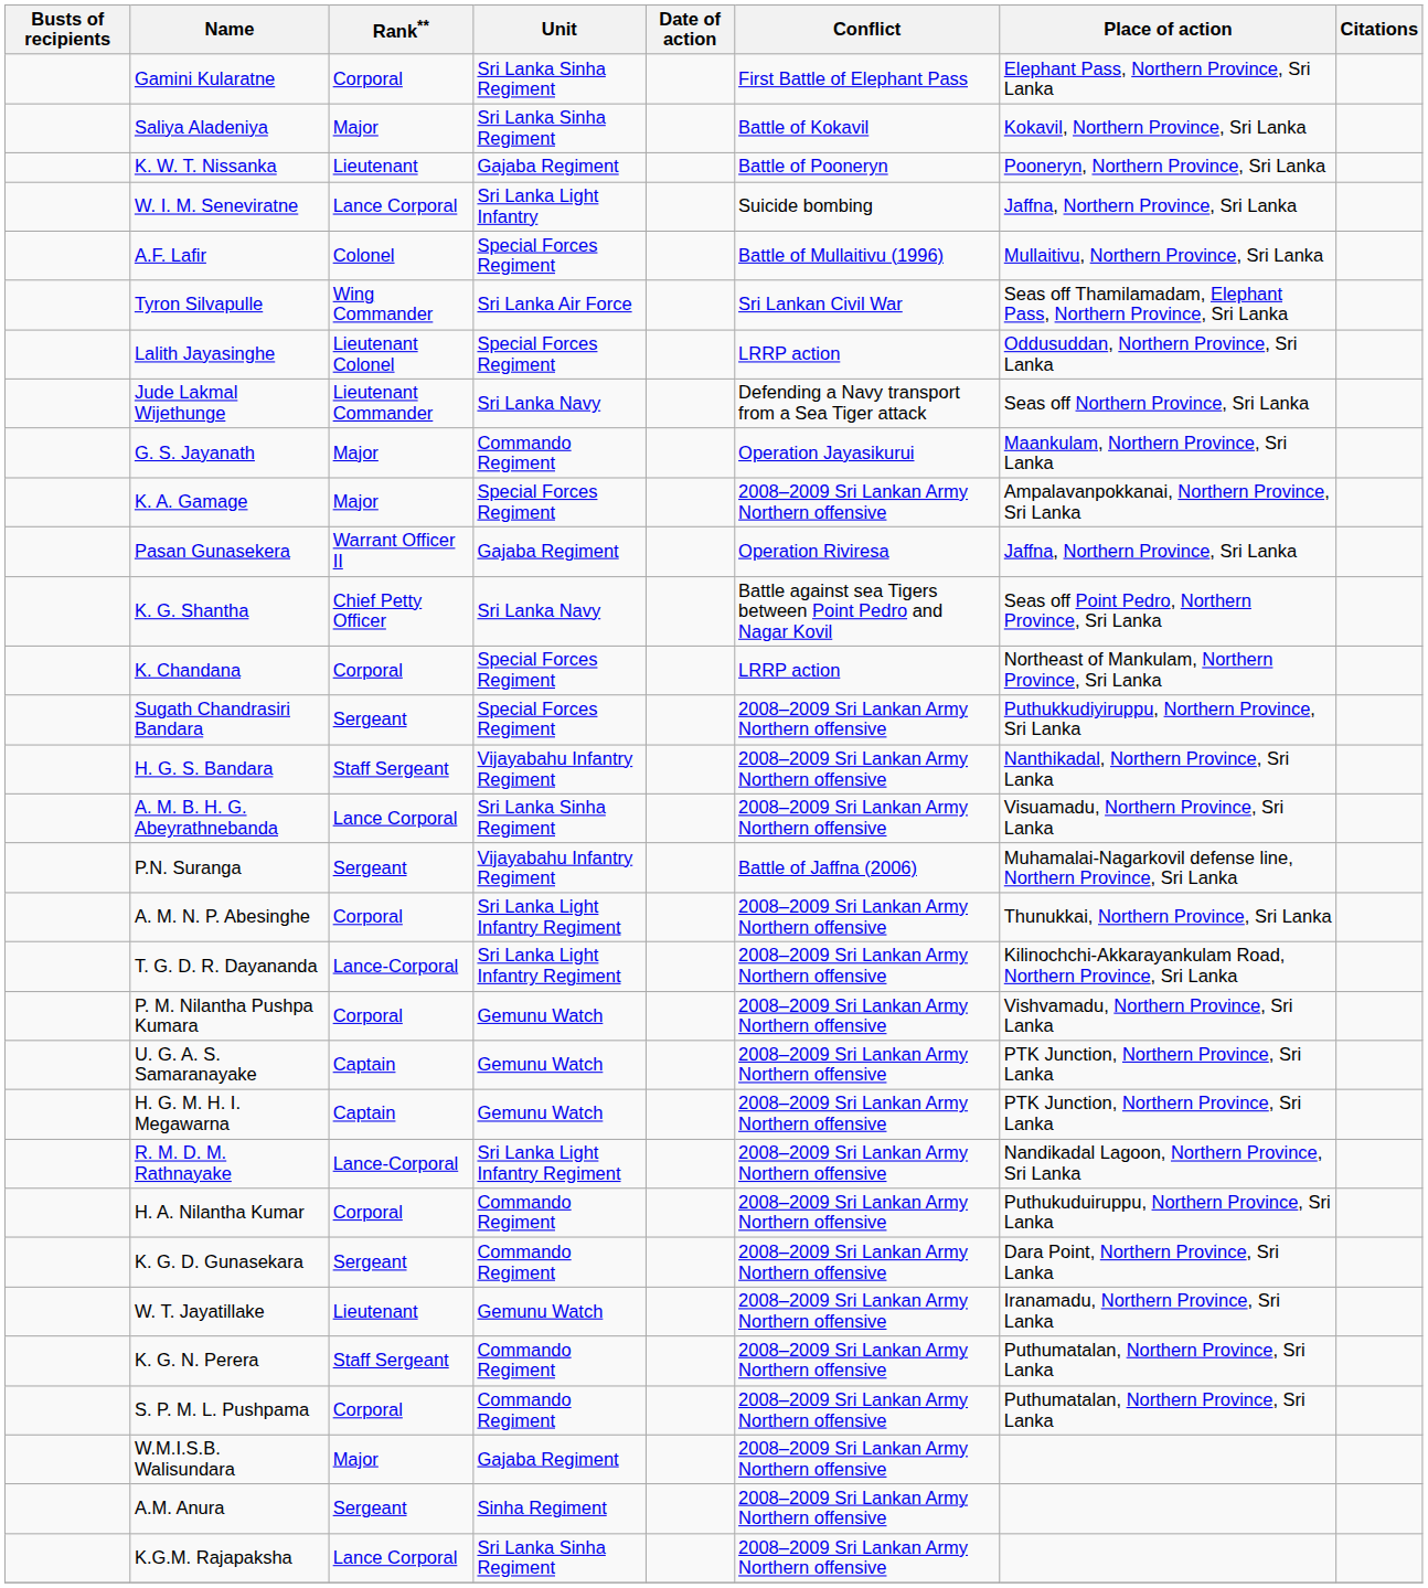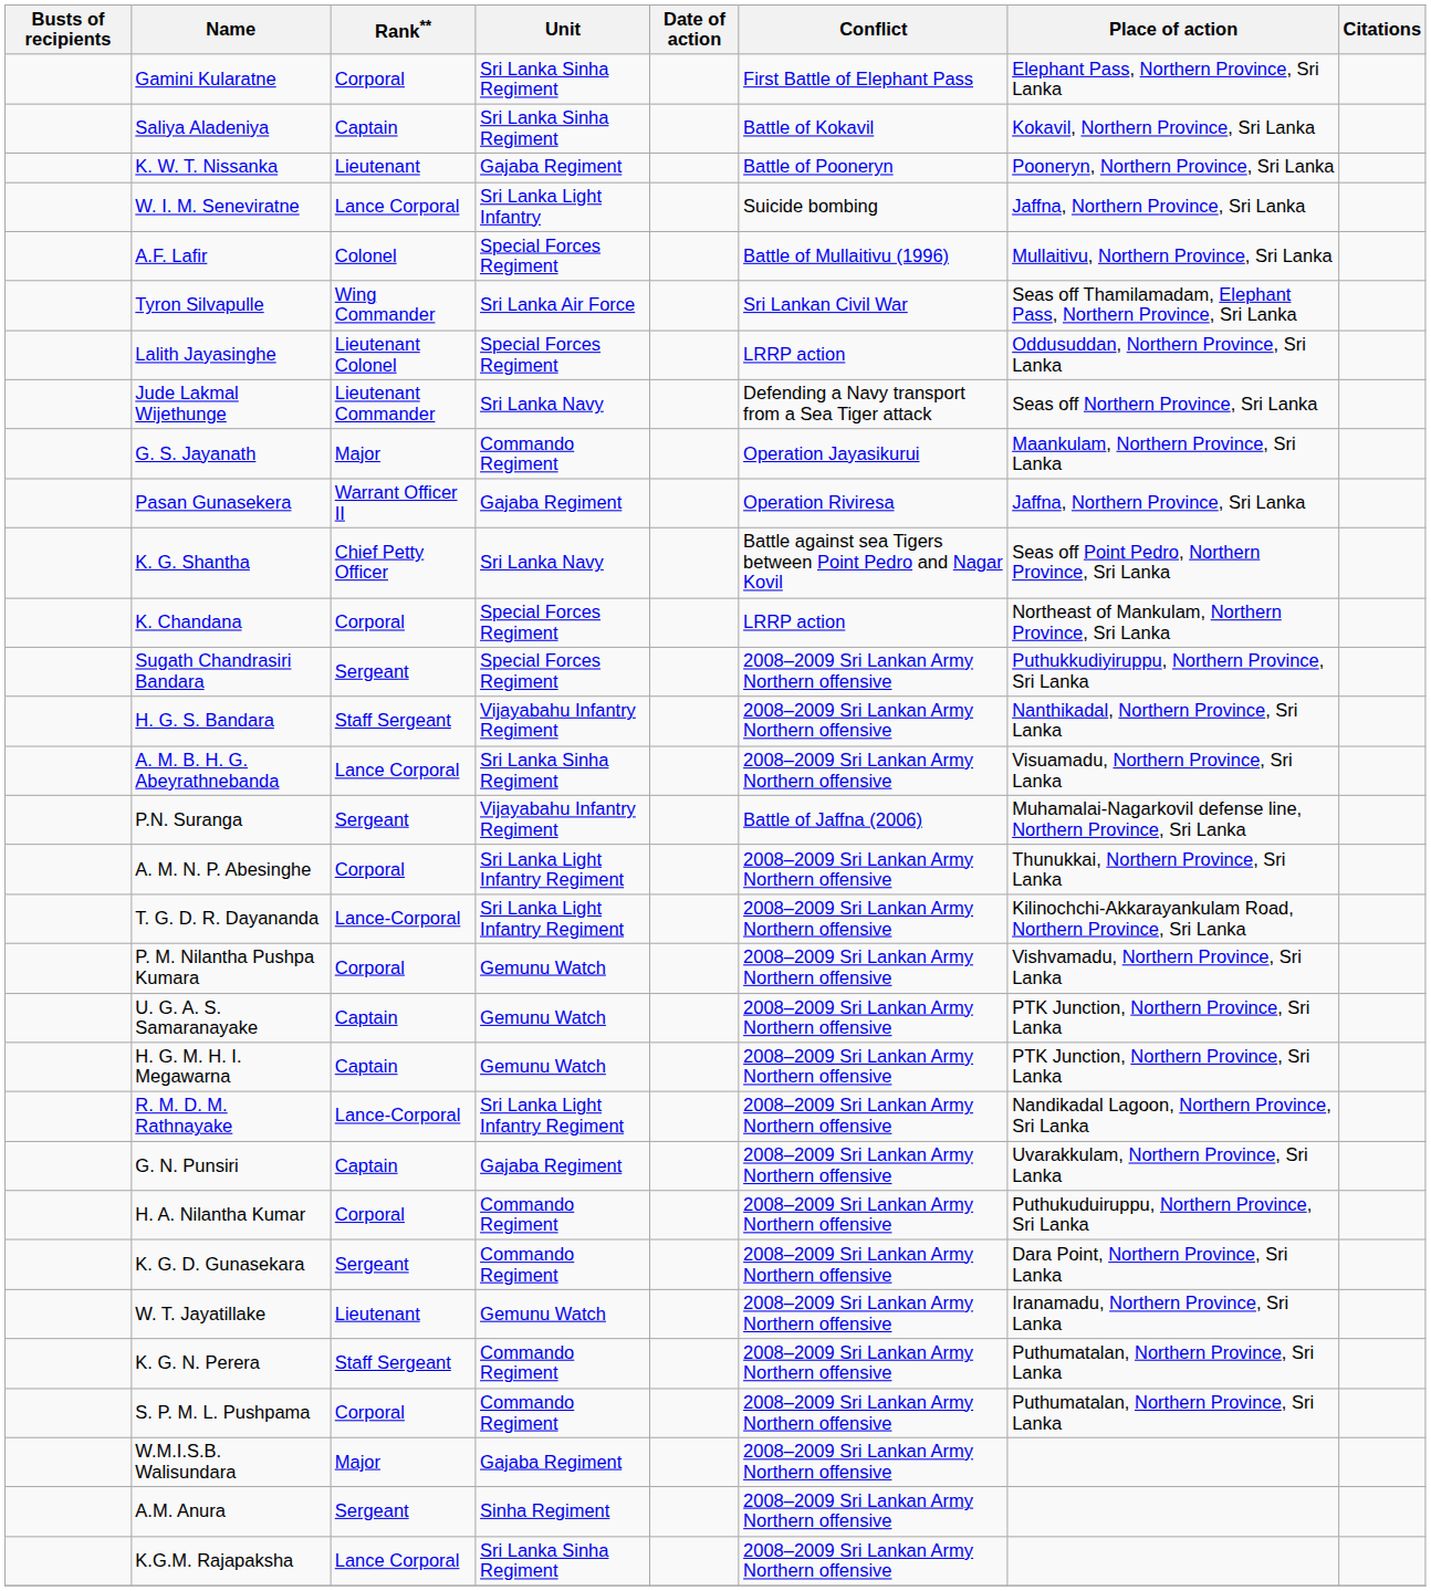Saliya Aladeniya | Rank**: Major -> Captain
- row: K. A. Gamage | Major | Special Forces Regiment | 2008–2009 Sri Lankan Army Northern offensive | Ampalavanpokkanai, Northern Province, Sri Lanka
+ row: G. N. Punsiri | Captain | Gajaba Regiment | 2008–2009 Sri Lankan Army Northern offensive | Uvarakkulam, Northern Province, Sri Lanka
